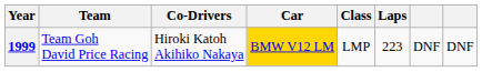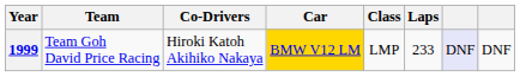1999 | Laps: 223 -> 233
1999 | column 7: no background -> lavender background
